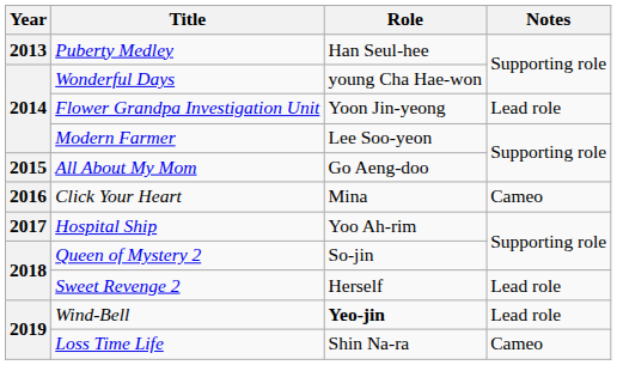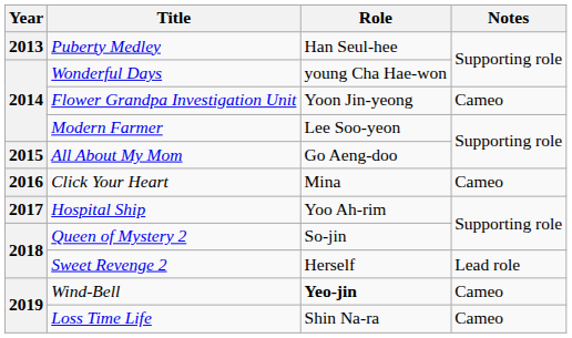Flower Grandpa Investigation Unit | Notes: Lead role -> Cameo
Wind-Bell | Notes: Lead role -> Cameo
